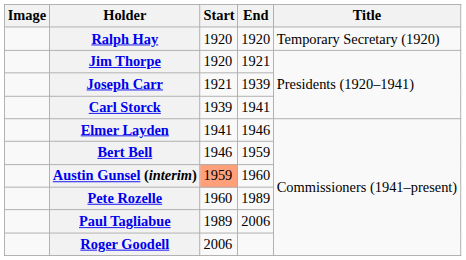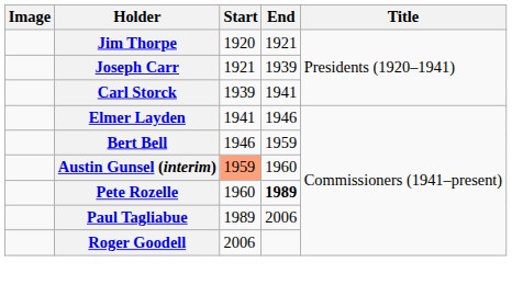- row: Ralph Hay | 1920 | 1920 | Temporary Secretary (1920)
Pete Rozelle | End: normal -> bold
